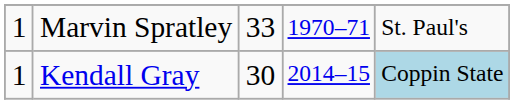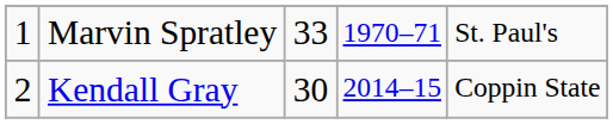Kendall Gray | column 1: 1 -> 2
Kendall Gray | column 5: lightblue background -> no background
